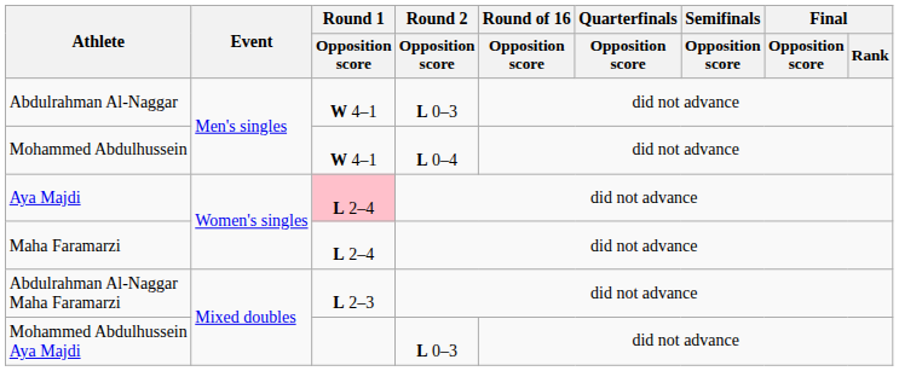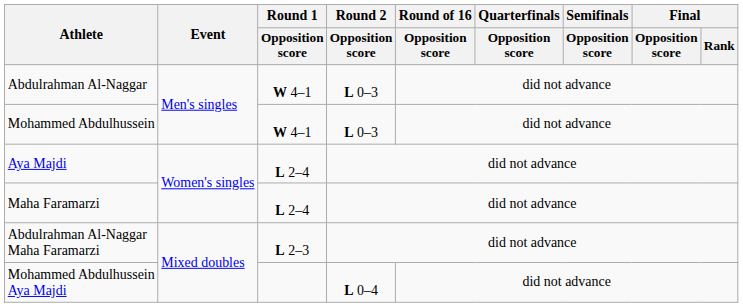Mohammed Abdulhussein | Round 2 / Opposition score: L 0–4 -> L 0–3
Aya Majdi | Round 1 / Opposition score: pink background -> no background
Mohammed Abdulhussein Aya Majdi | Round 2 / Opposition score: L 0–3 -> L 0–4
